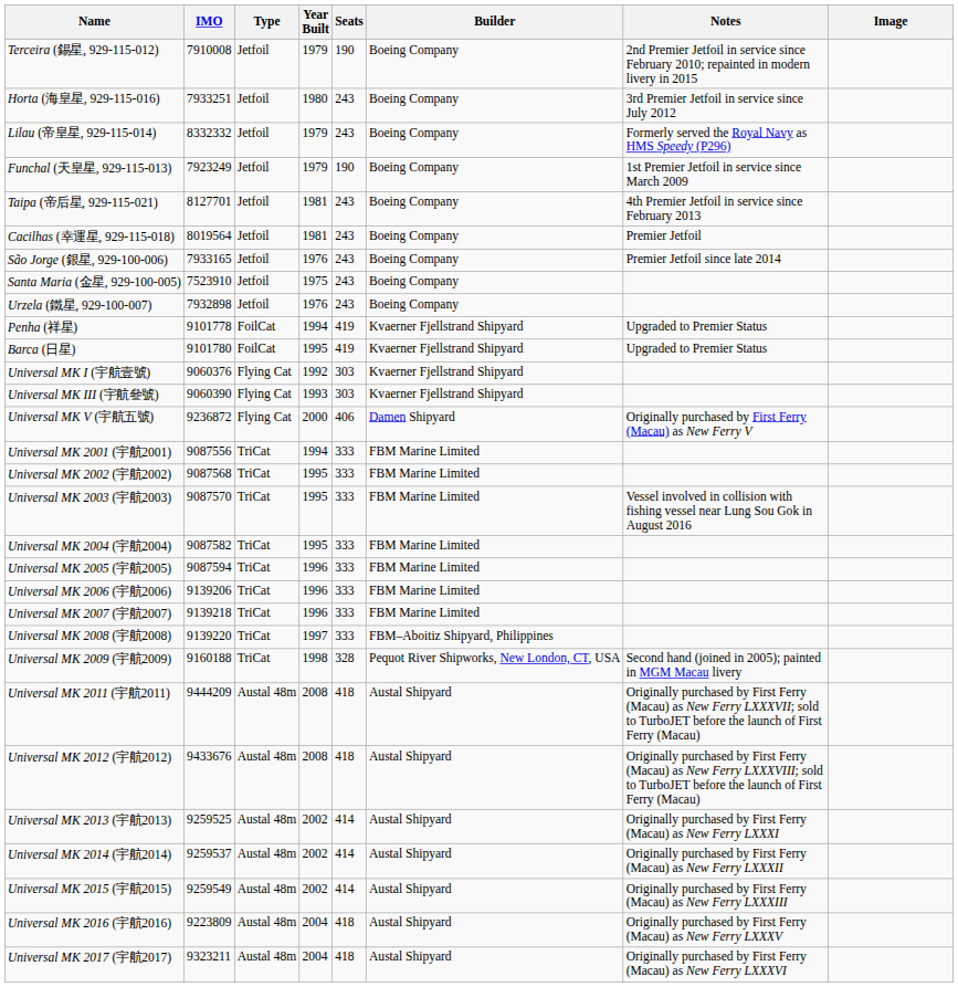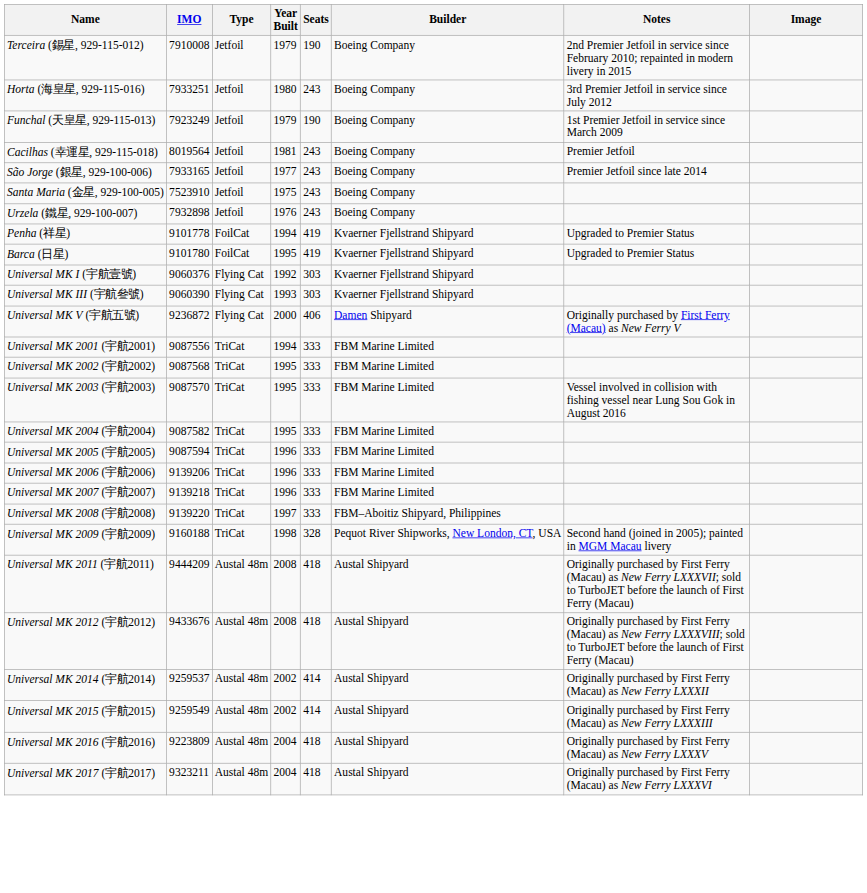- row: Lilau (帝皇星, 929-115-014) | 8332332 | Jetfoil | 1979 | 243 | Boeing Company | Formerly served the Royal Navy as HMS Speedy (P296)
- row: Taipa (帝后星, 929-115-021) | 8127701 | Jetfoil | 1981 | 243 | Boeing Company | 4th Premier Jetfoil in service since February 2013
São Jorge (銀星, 929-100-006) | Year Built: 1976 -> 1977
- row: Universal MK 2013 (宇航2013) | 9259525 | Austal 48m | 2002 | 414 | Austal Shipyard | Originally purchased by First Ferry (Macau) as New Ferry LXXXI
